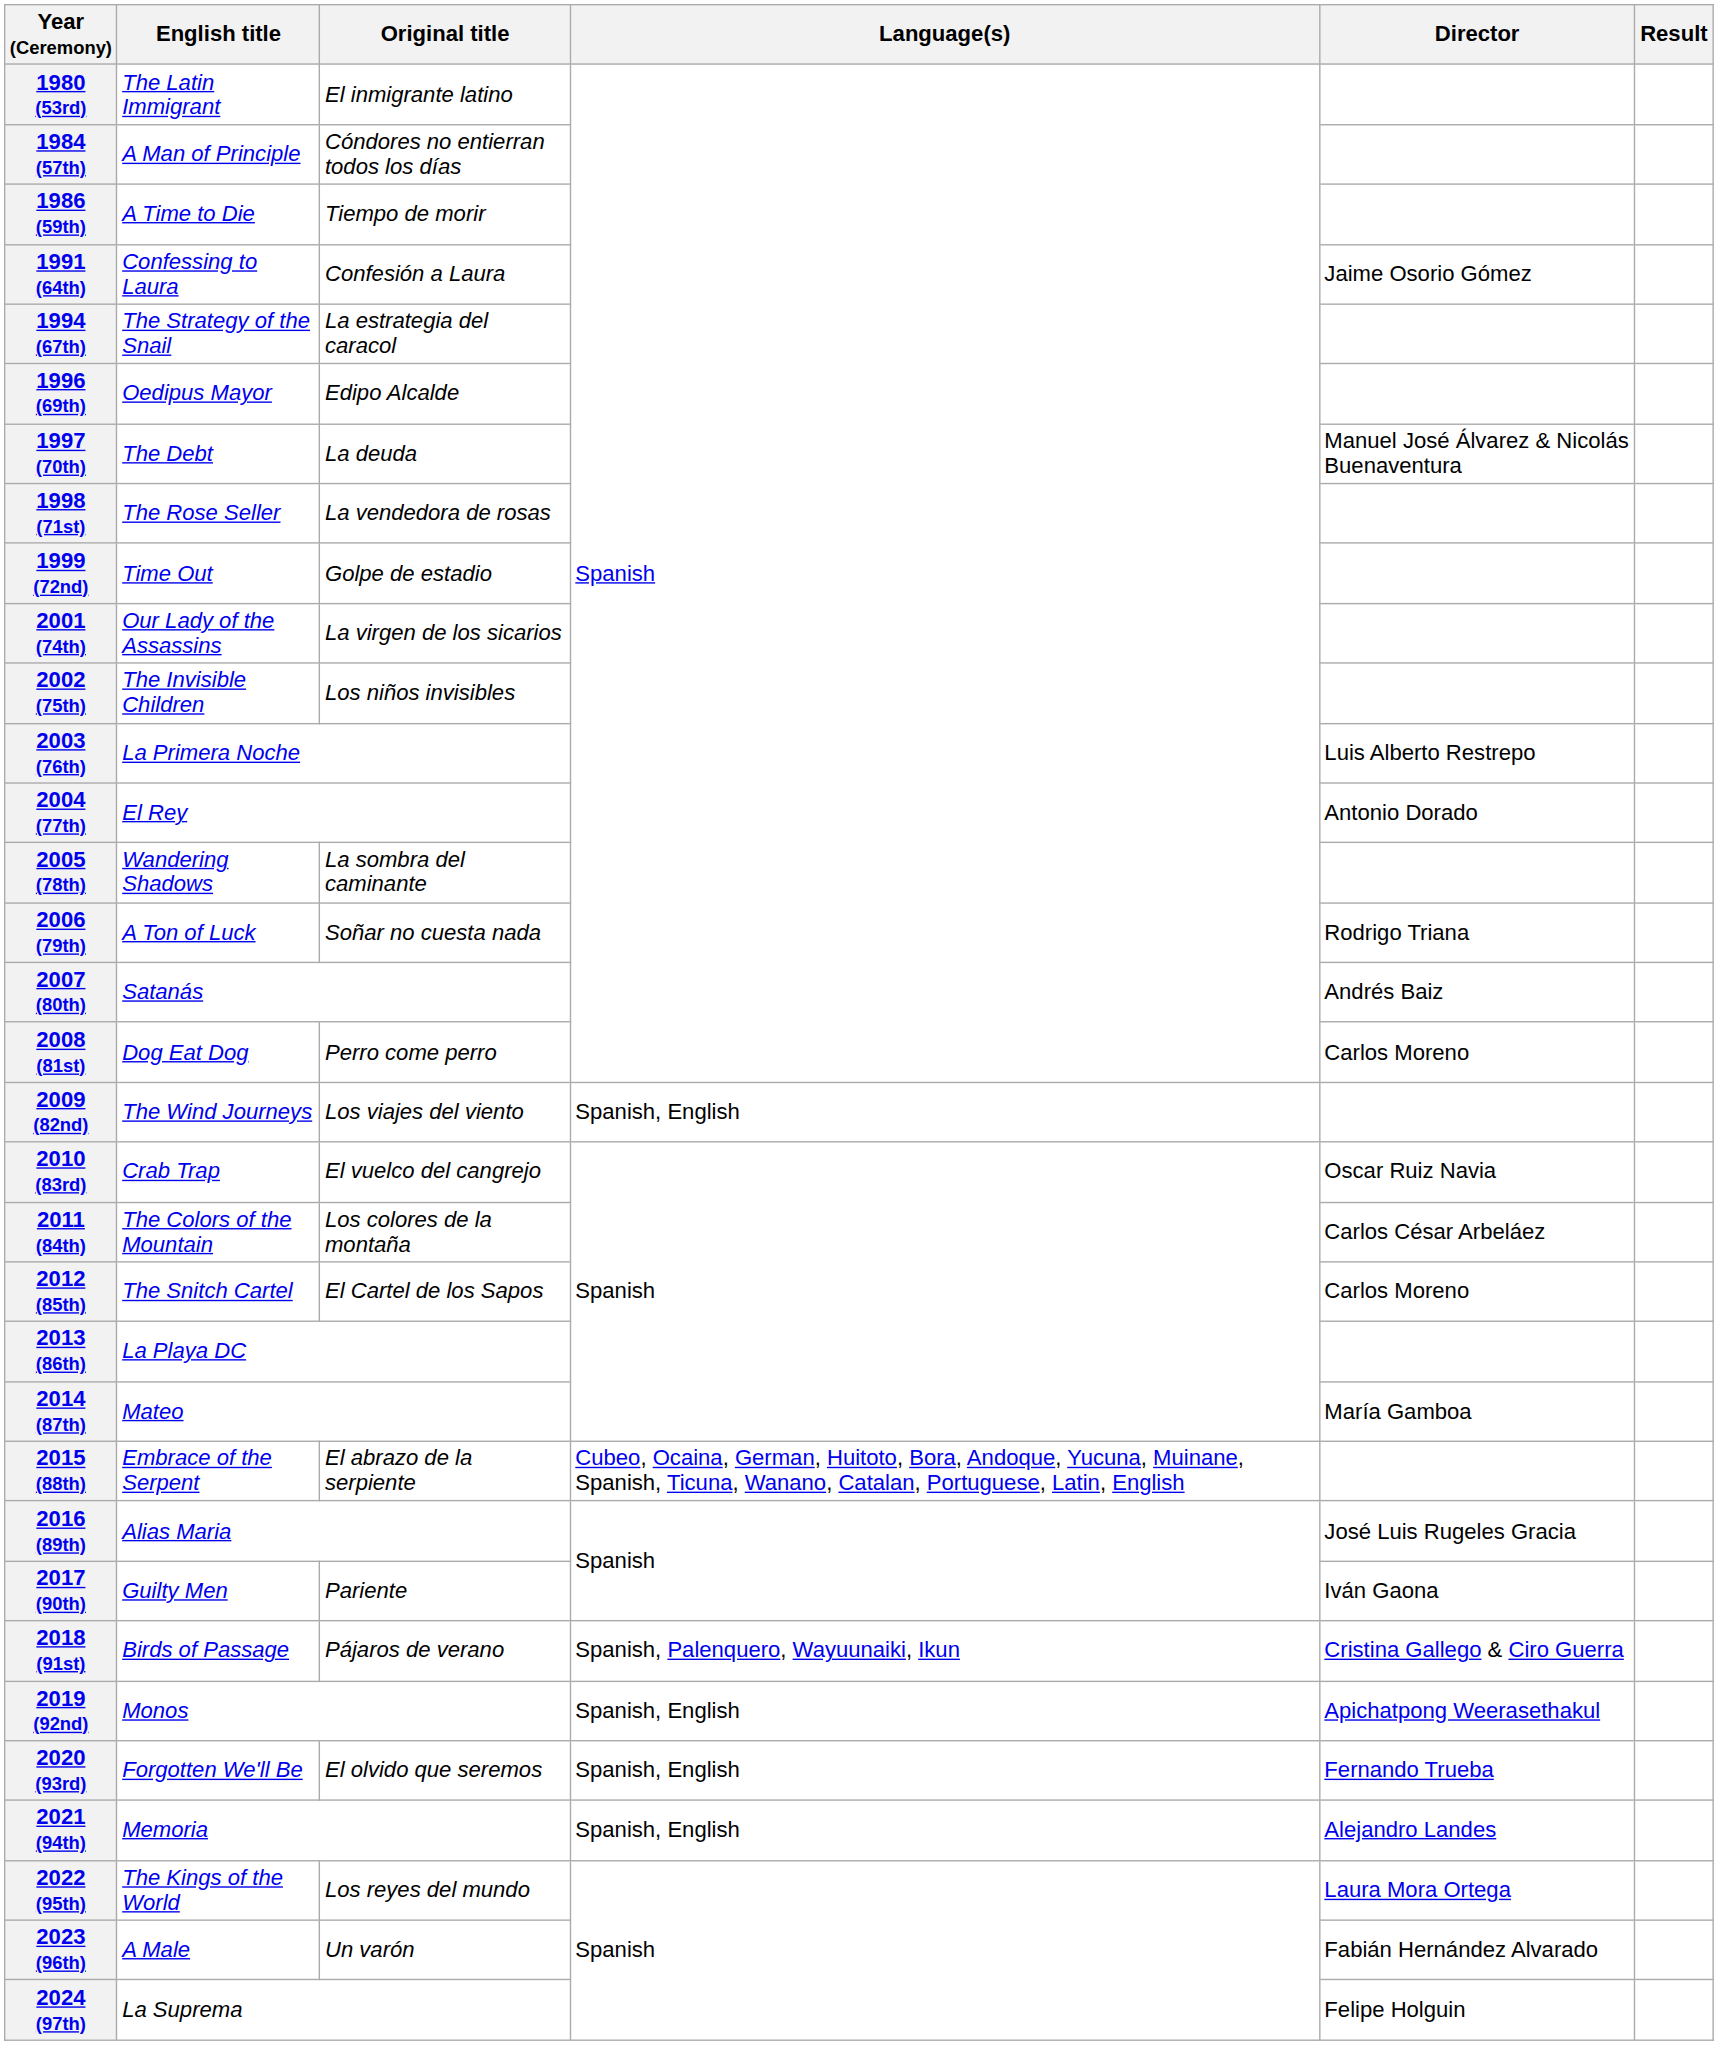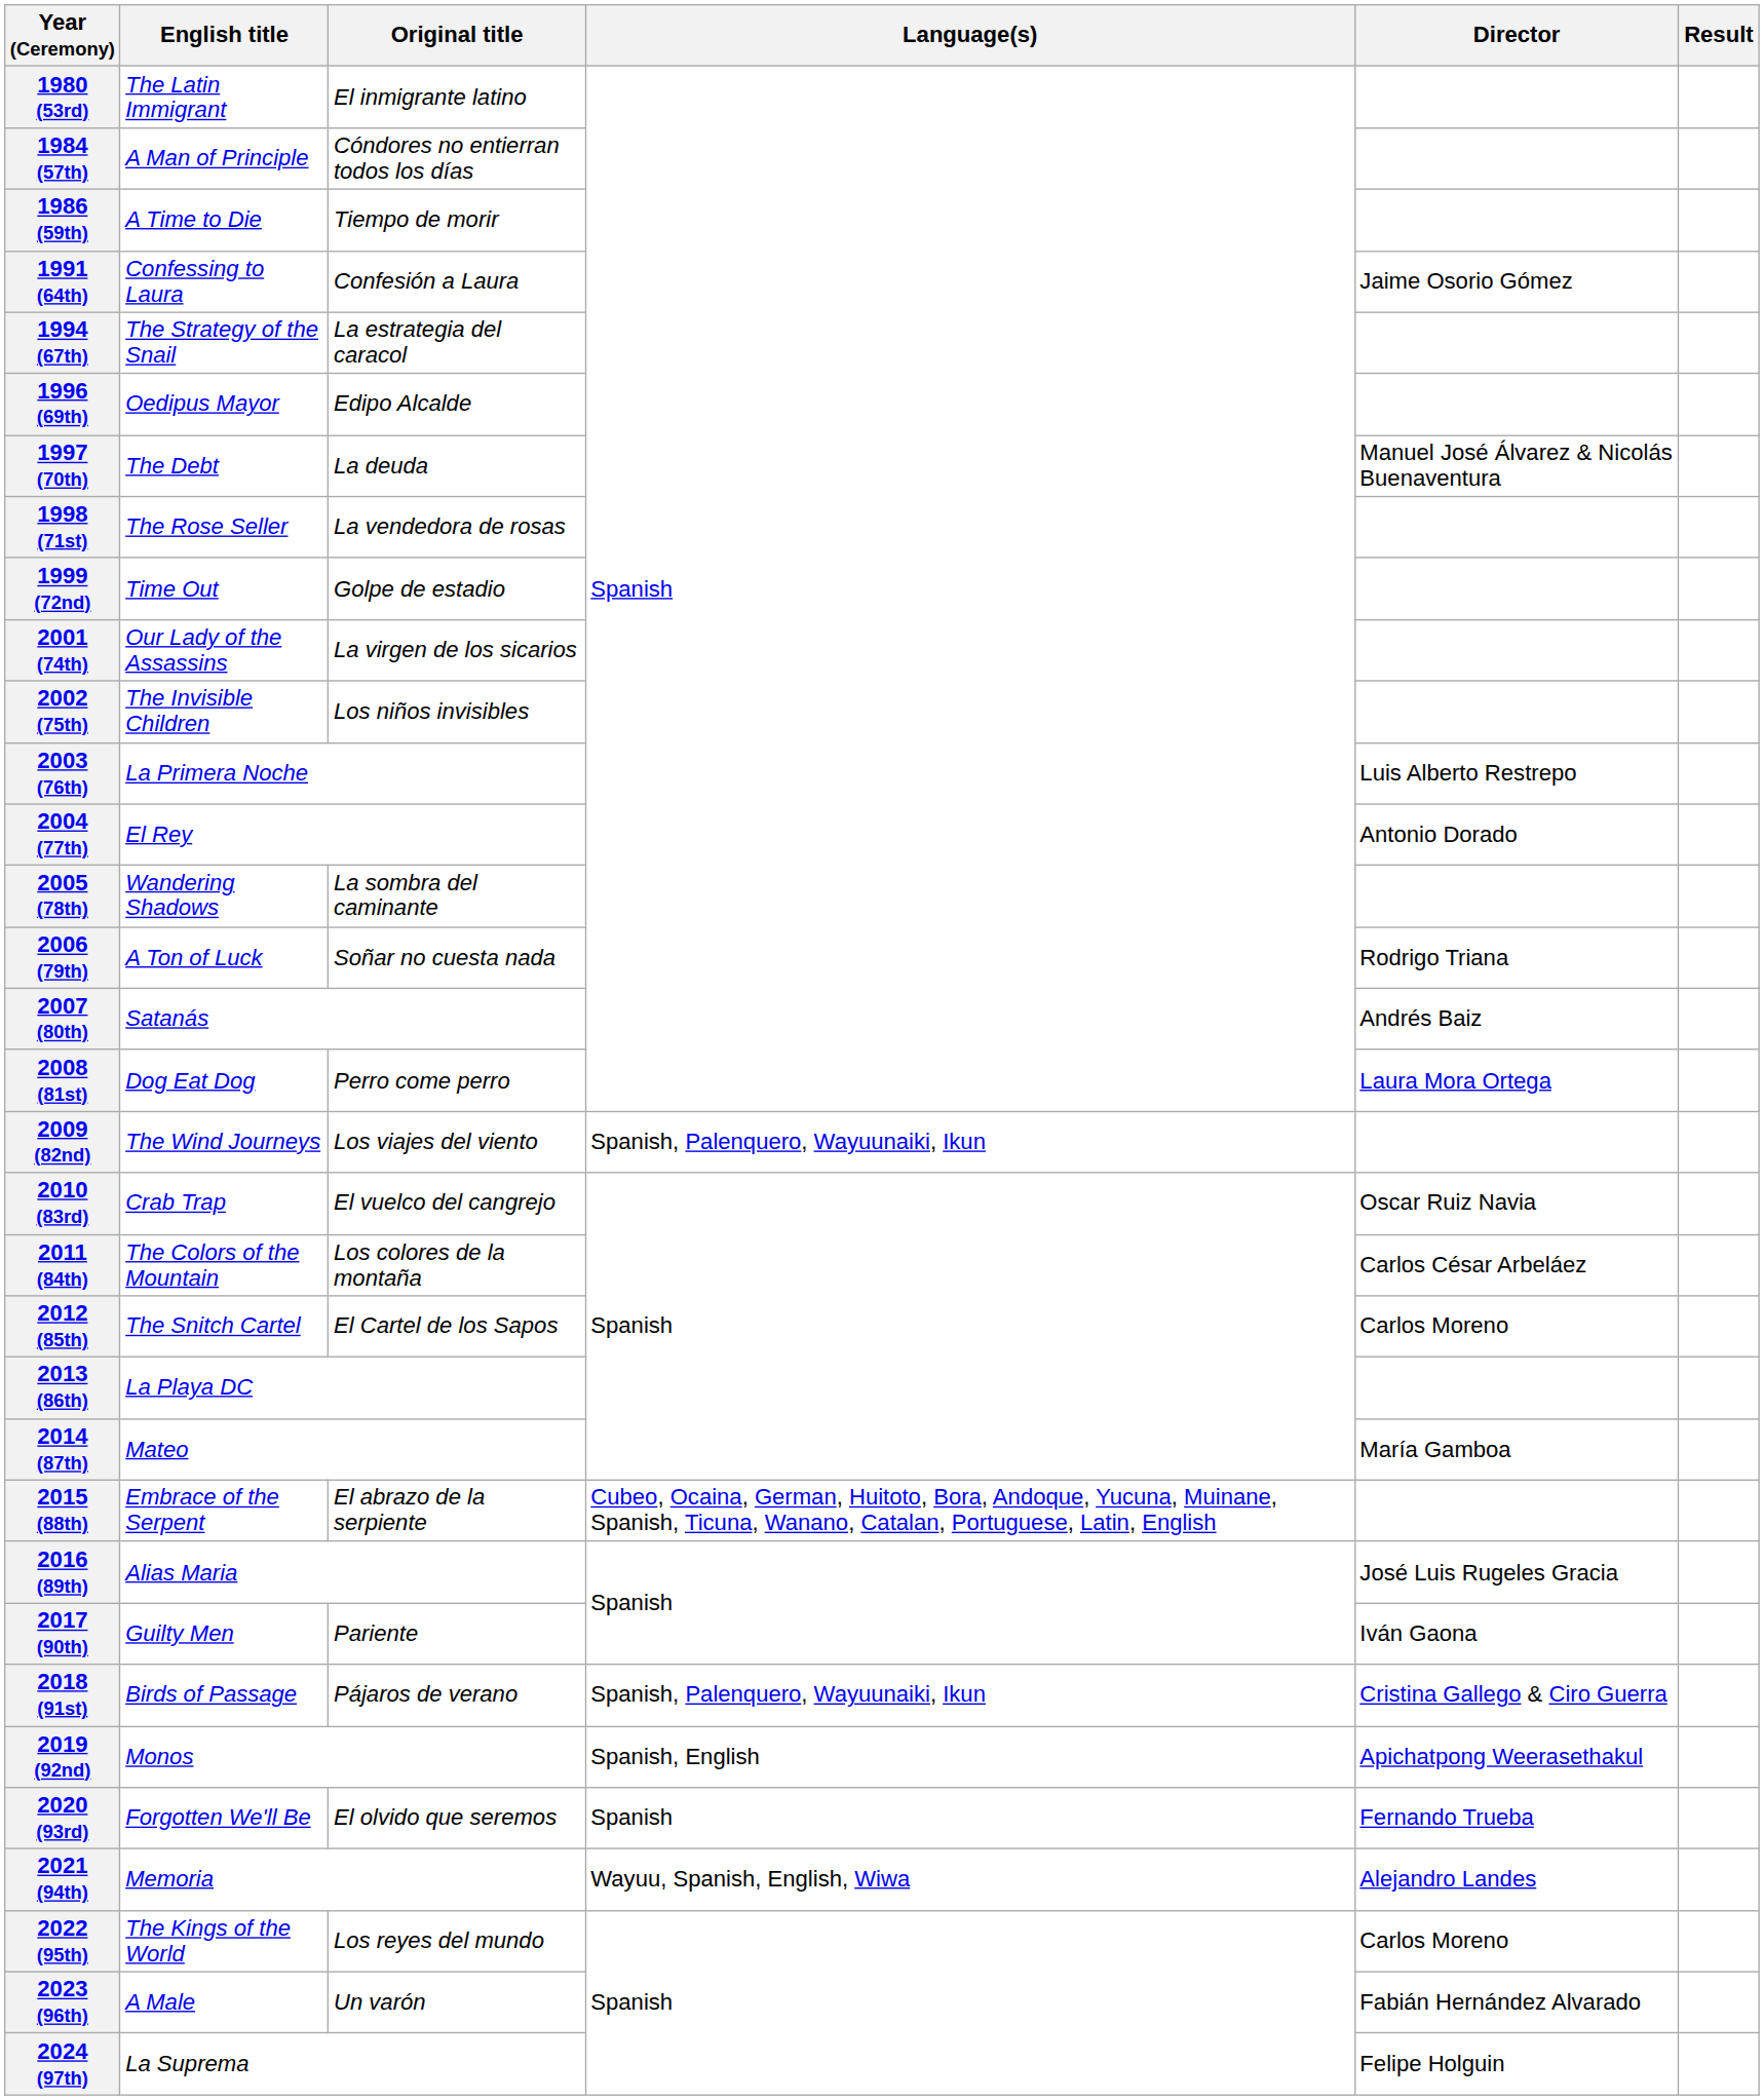2008 (81st) | Director: Carlos Moreno -> Laura Mora Ortega
2009 (82nd) | Language(s): Spanish, English -> Spanish, Palenquero, Wayuunaiki, Ikun
2020 (93rd) | Language(s): Spanish, English -> Spanish
2021 (94th) | Language(s): Spanish, English -> Wayuu, Spanish, English, Wiwa
2022 (95th) | Director: Laura Mora Ortega -> Carlos Moreno
